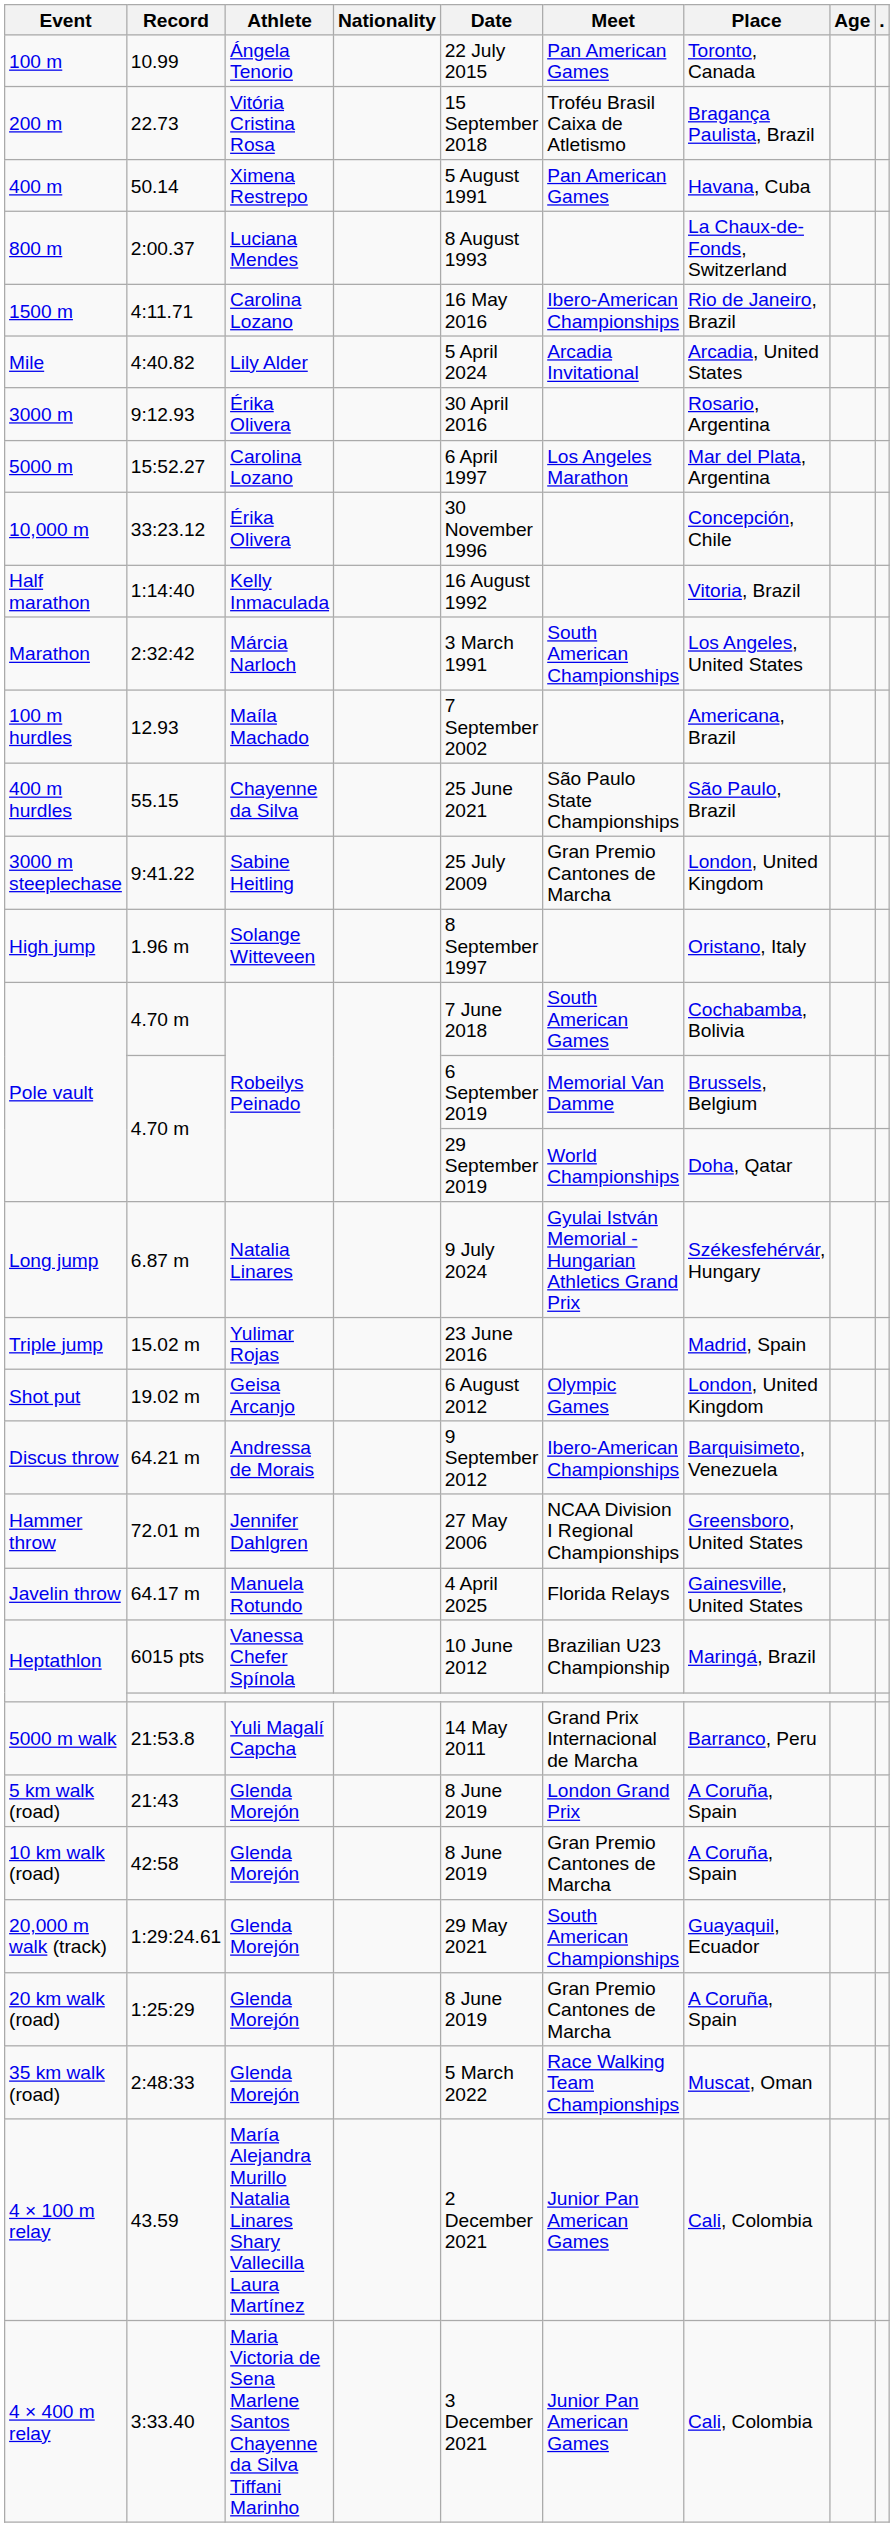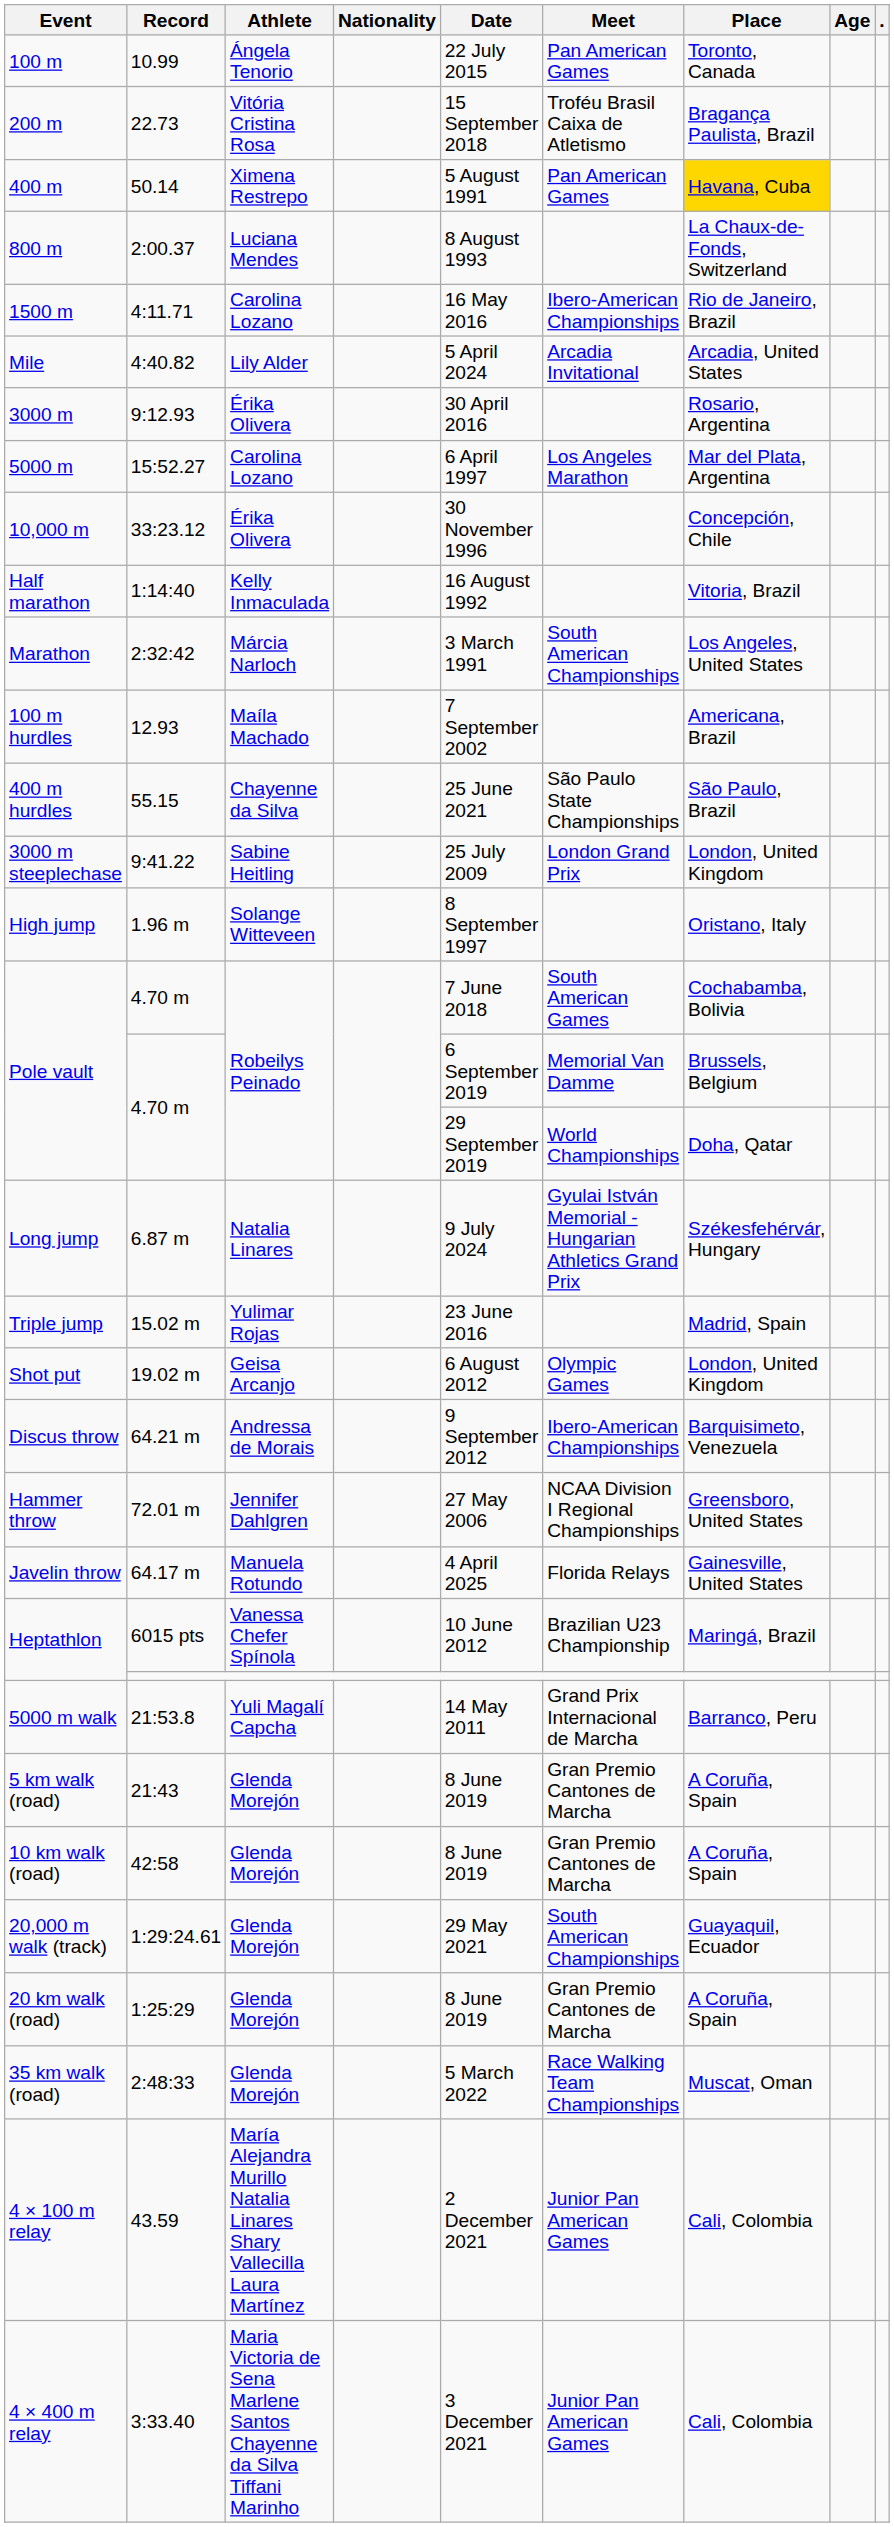400 m | Place: no background -> gold background
3000 m steeplechase | Meet: Gran Premio Cantones de Marcha -> London Grand Prix
5 km walk (road) | Meet: London Grand Prix -> Gran Premio Cantones de Marcha
